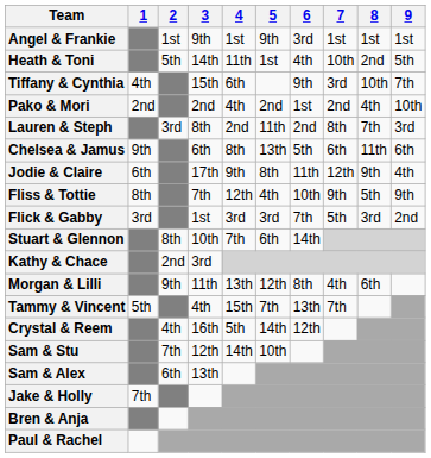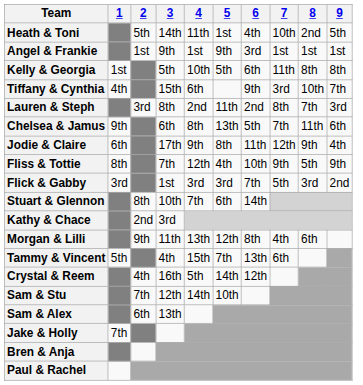rows swapped: Heath & Toni <-> Angel & Frankie
+ row: Kelly & Georgia | 1st | 5th | 10th | 5th | 6th | 11th | 8th | 8th
- row: Pako & Mori | 2nd | 2nd | 4th | 2nd | 1st | 2nd | 4th | 10th
Chelsea & Jamus | 7: 6th -> 7th
Tammy & Vincent | 7: 7th -> 6th
